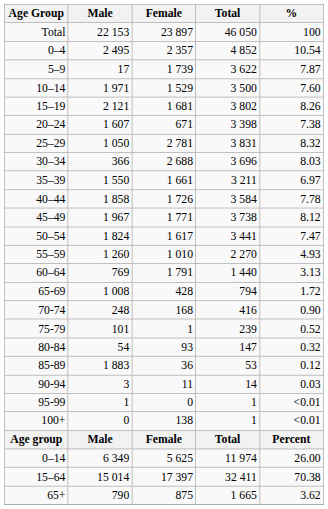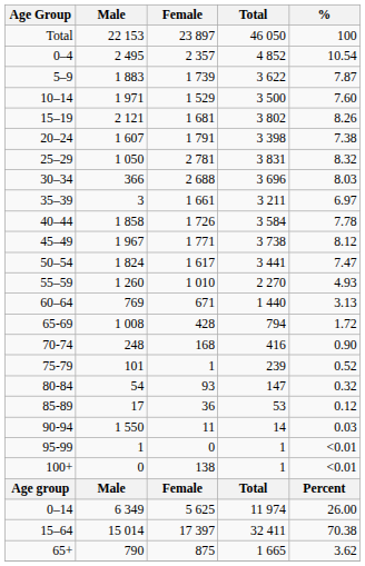5–9 | Male: 17 -> 1 883
20–24 | Female: 671 -> 1 791
35–39 | Male: 1 550 -> 3
60–64 | Female: 1 791 -> 671
85-89 | Male: 1 883 -> 17
90-94 | Male: 3 -> 1 550
